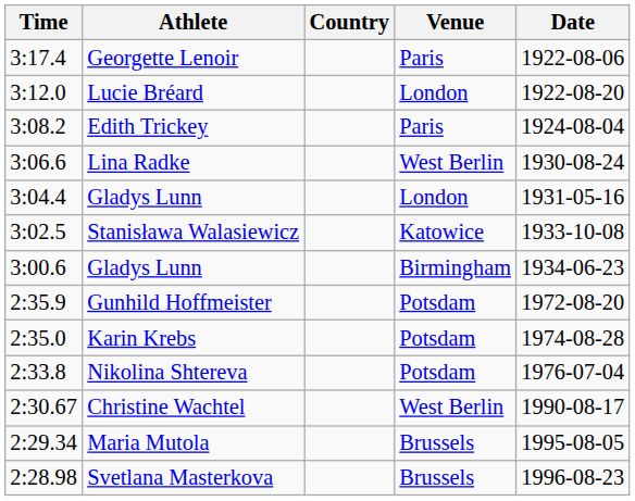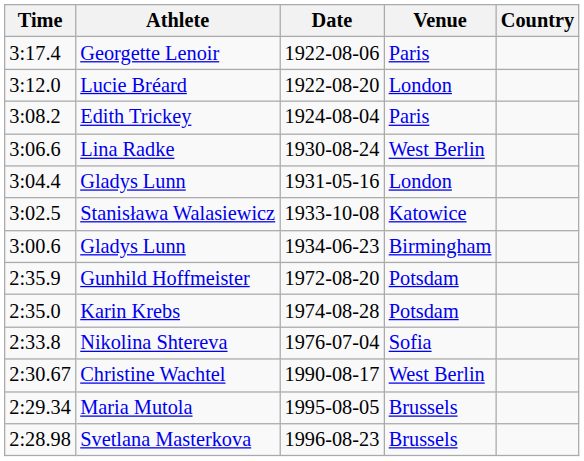columns swapped: Country <-> Date
Nikolina Shtereva | Venue: Potsdam -> Sofia
